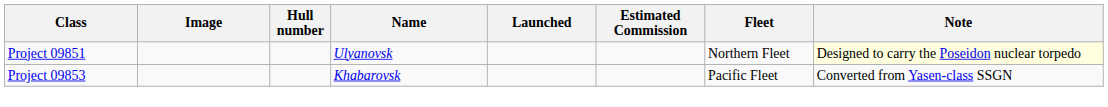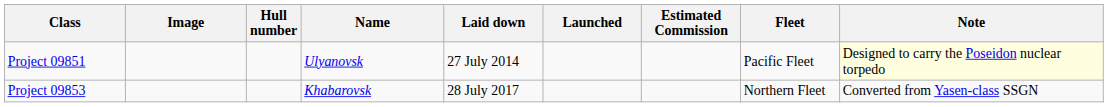+ column: Laid down | 27 July 2014 | 28 July 2017
Project 09851 | Fleet: Northern Fleet -> Pacific Fleet
Project 09853 | Fleet: Pacific Fleet -> Northern Fleet
